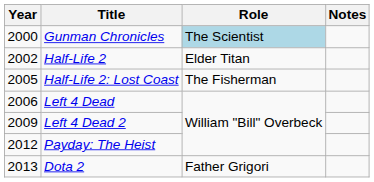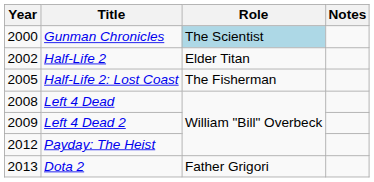Left 4 Dead | Year: 2006 -> 2008
